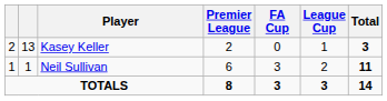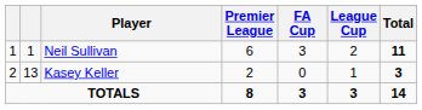rows swapped: Neil Sullivan <-> Kasey Keller
